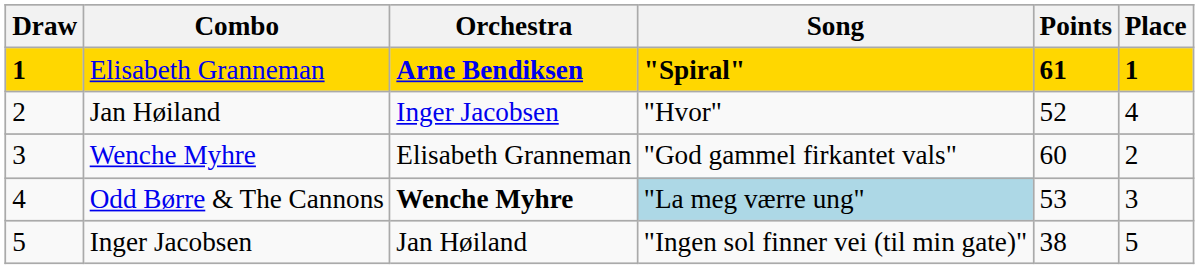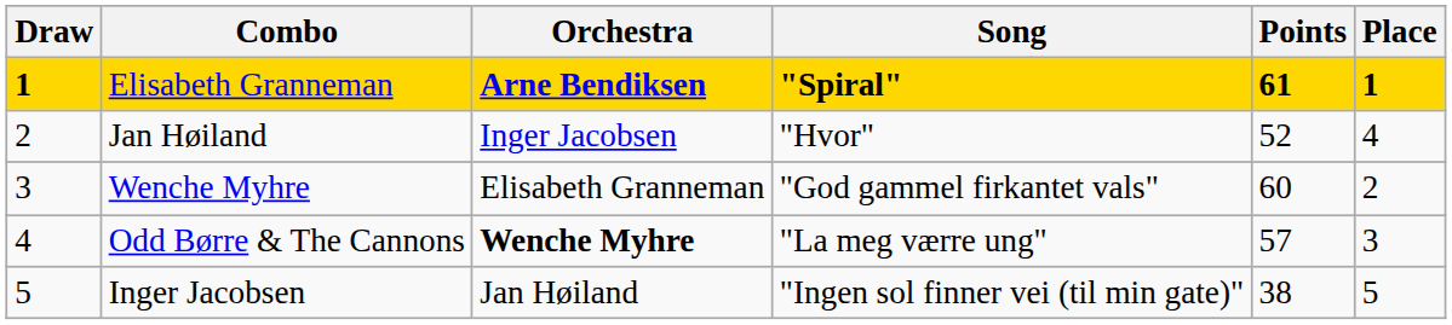Odd Børre & The Cannons | Song: lightblue background -> no background
Odd Børre & The Cannons | Points: 53 -> 57
